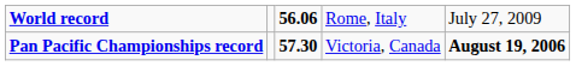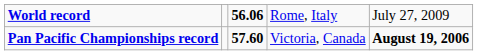Pan Pacific Championships record | column 3: 57.30 -> 57.60
